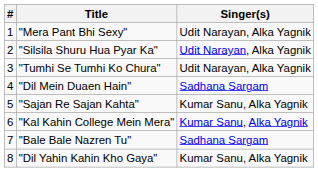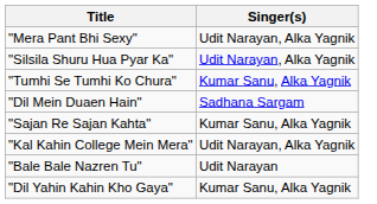- column: # | 1 | 2 | 3 | 4 | 5 | 6 | 7 | 8
"Tumhi Se Tumhi Ko Chura" | Singer(s): Udit Narayan, Alka Yagnik -> Kumar Sanu, Alka Yagnik
"Kal Kahin College Mein Mera" | Singer(s): Kumar Sanu, Alka Yagnik -> Udit Narayan, Alka Yagnik
"Bale Bale Nazren Tu" | Singer(s): Sadhana Sargam -> Udit Narayan
